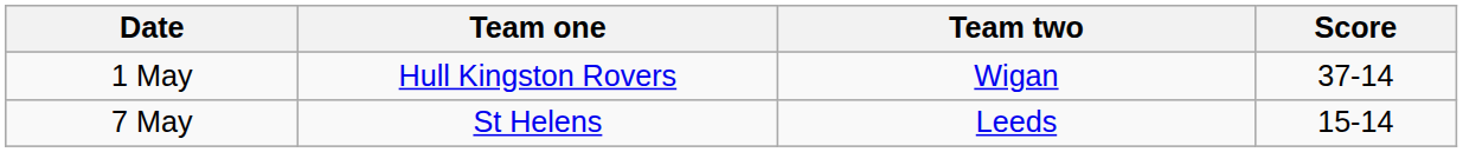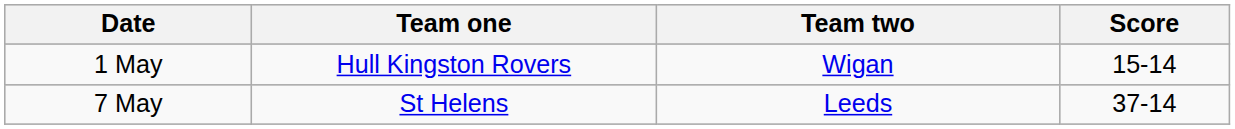1 May | Score: 37-14 -> 15-14
7 May | Score: 15-14 -> 37-14
